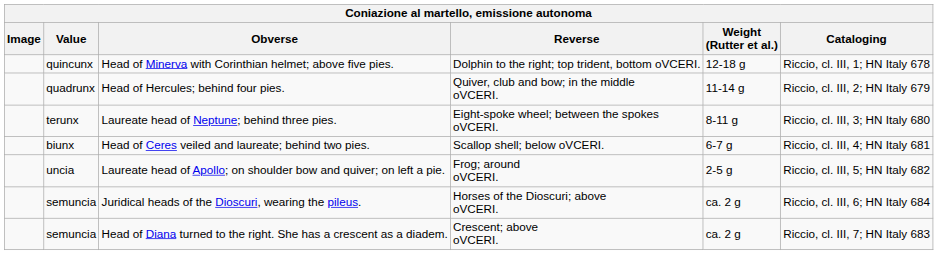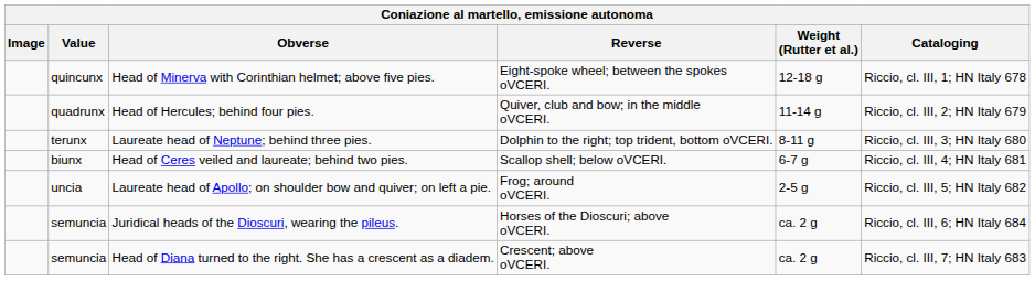Head of Minerva with Corinthian helmet; above five pies. | Reverse: Dolphin to the right; top trident, bottom oVCERI. -> Eight-spoke wheel; between the spokes oVCERI.
Laureate head of Neptune; behind three pies. | Reverse: Eight-spoke wheel; between the spokes oVCERI. -> Dolphin to the right; top trident, bottom oVCERI.
